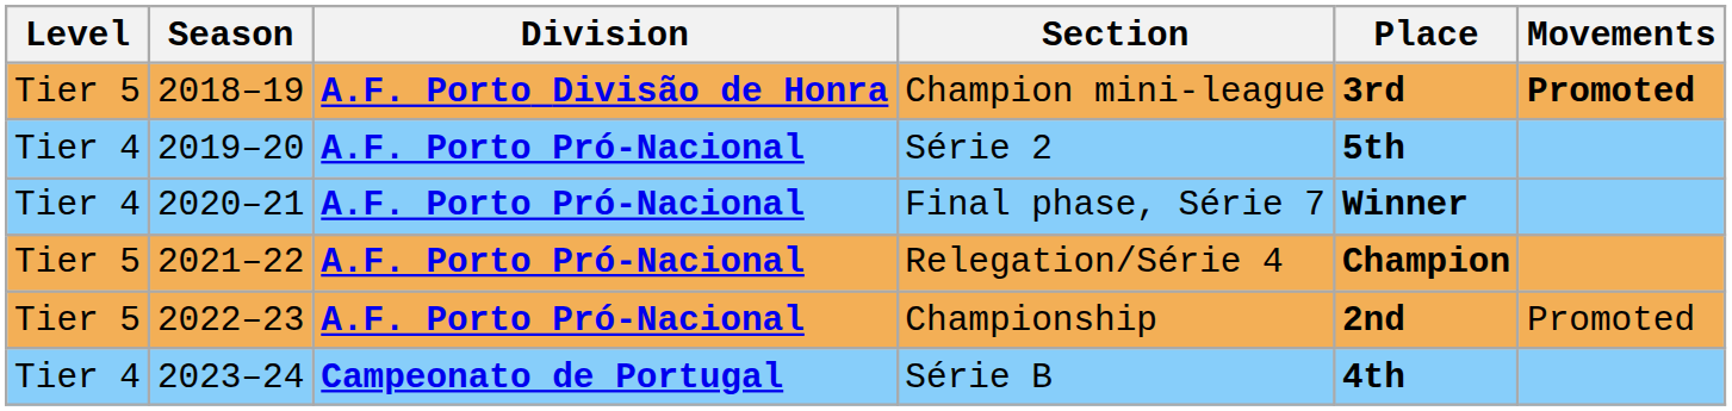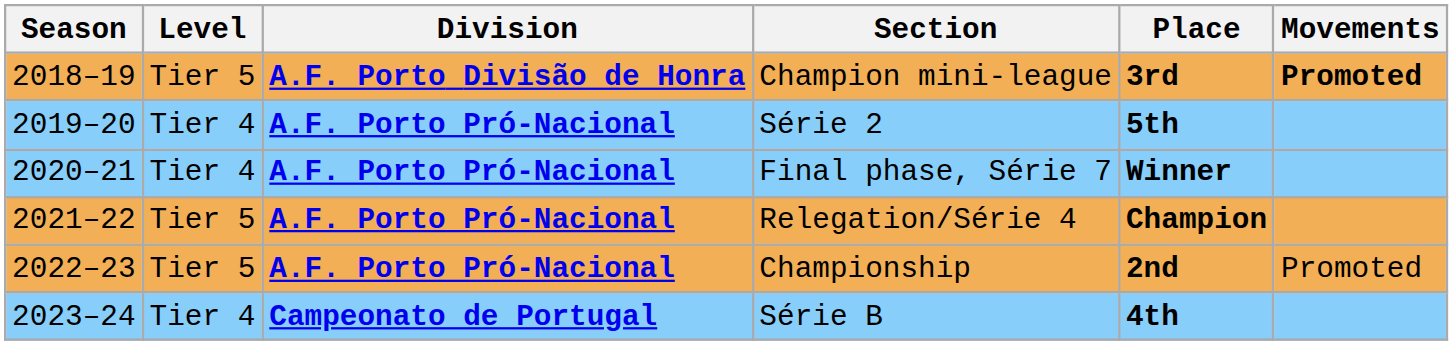columns swapped: Season <-> Level
